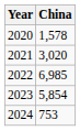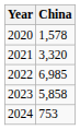2021 | China: 3,020 -> 3,320
2023 | China: 5,854 -> 5,858
